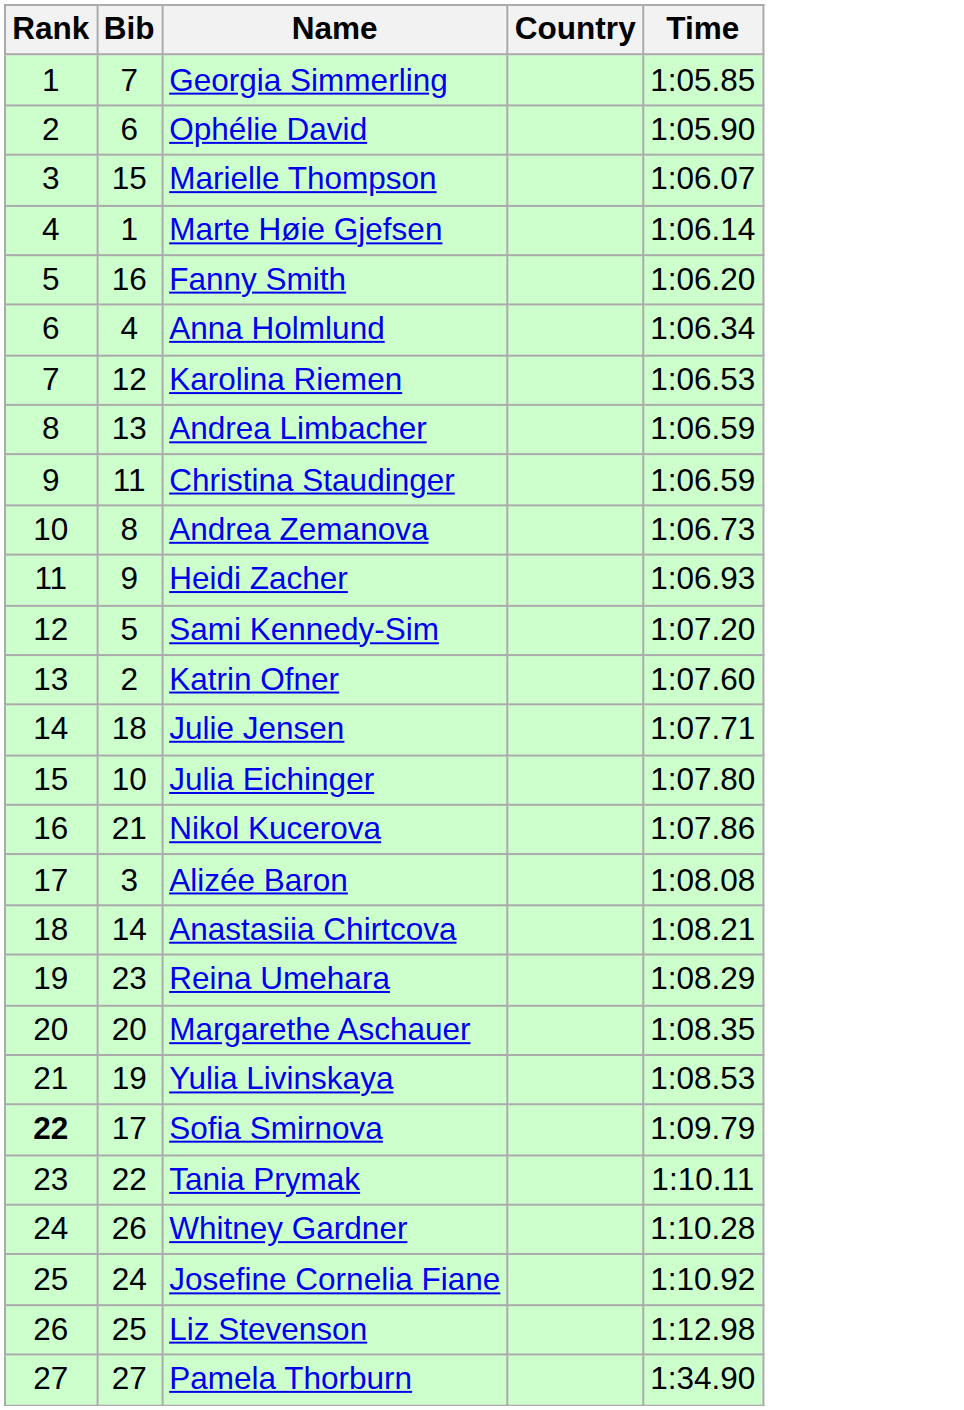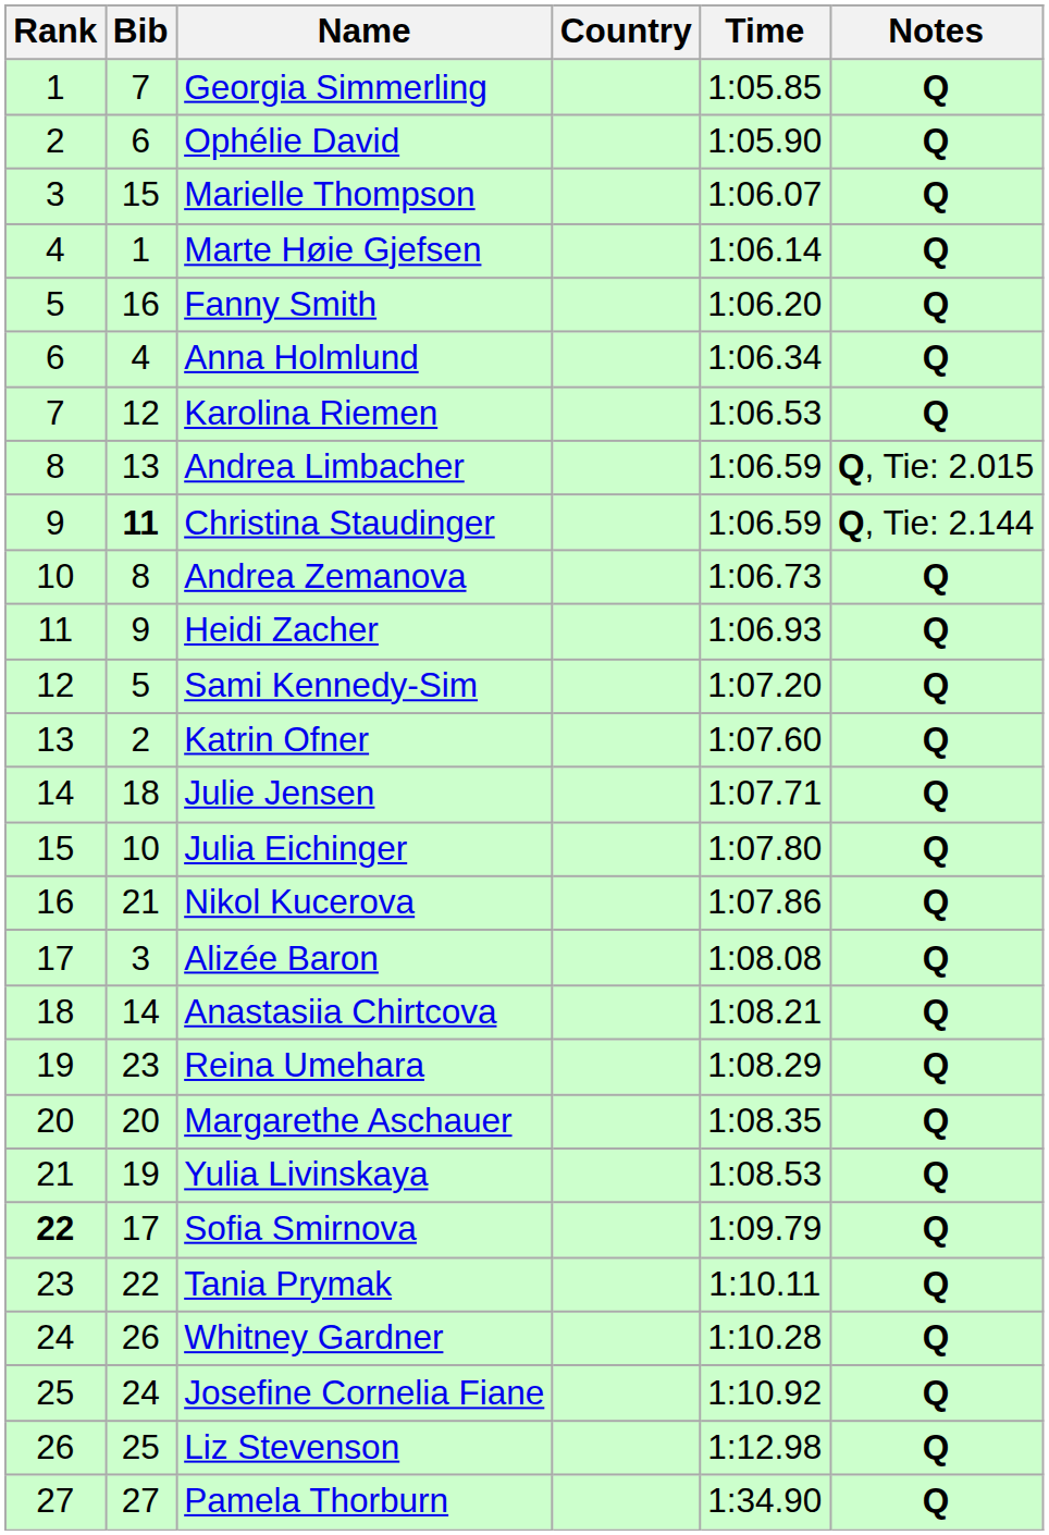+ column: Notes | Q | Q | Q | Q | Q | Q | Q | Q, Tie: 2.015 | Q, Tie: 2.144 | Q | Q | Q | Q | Q | Q | Q | Q | Q | Q | Q | Q | Q | Q | Q | Q | Q | Q
Christina Staudinger | Bib: normal -> bold
